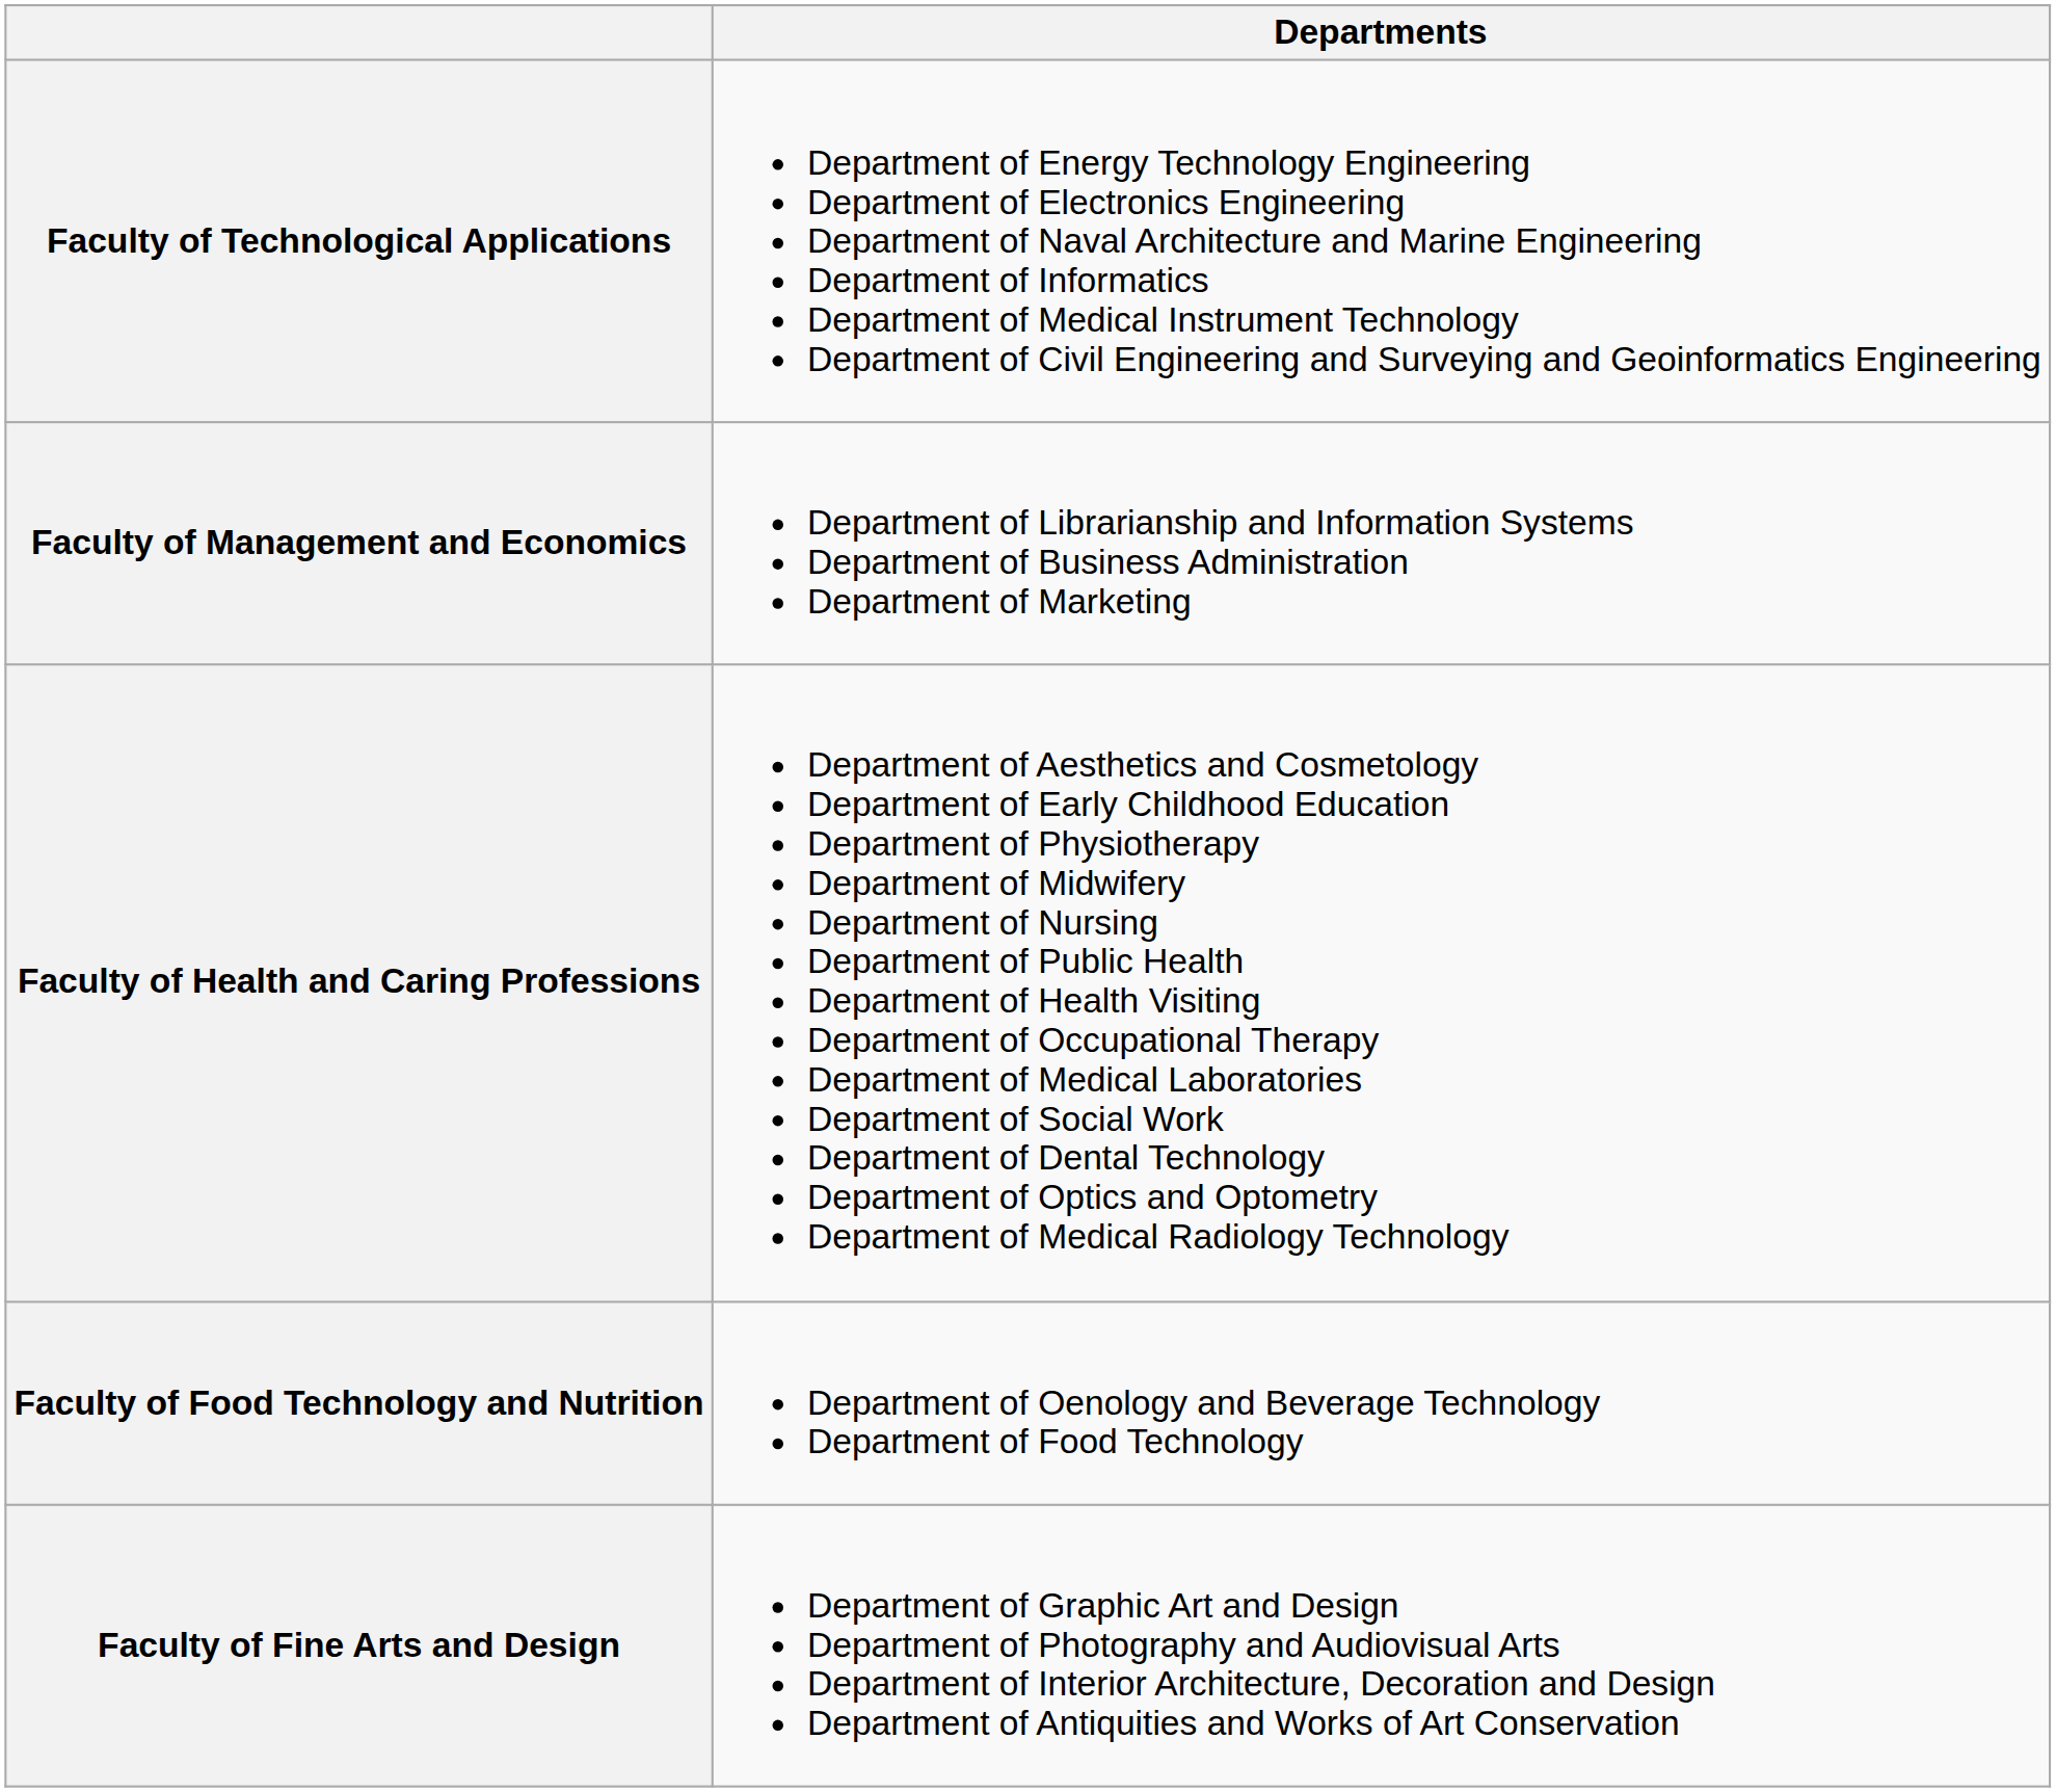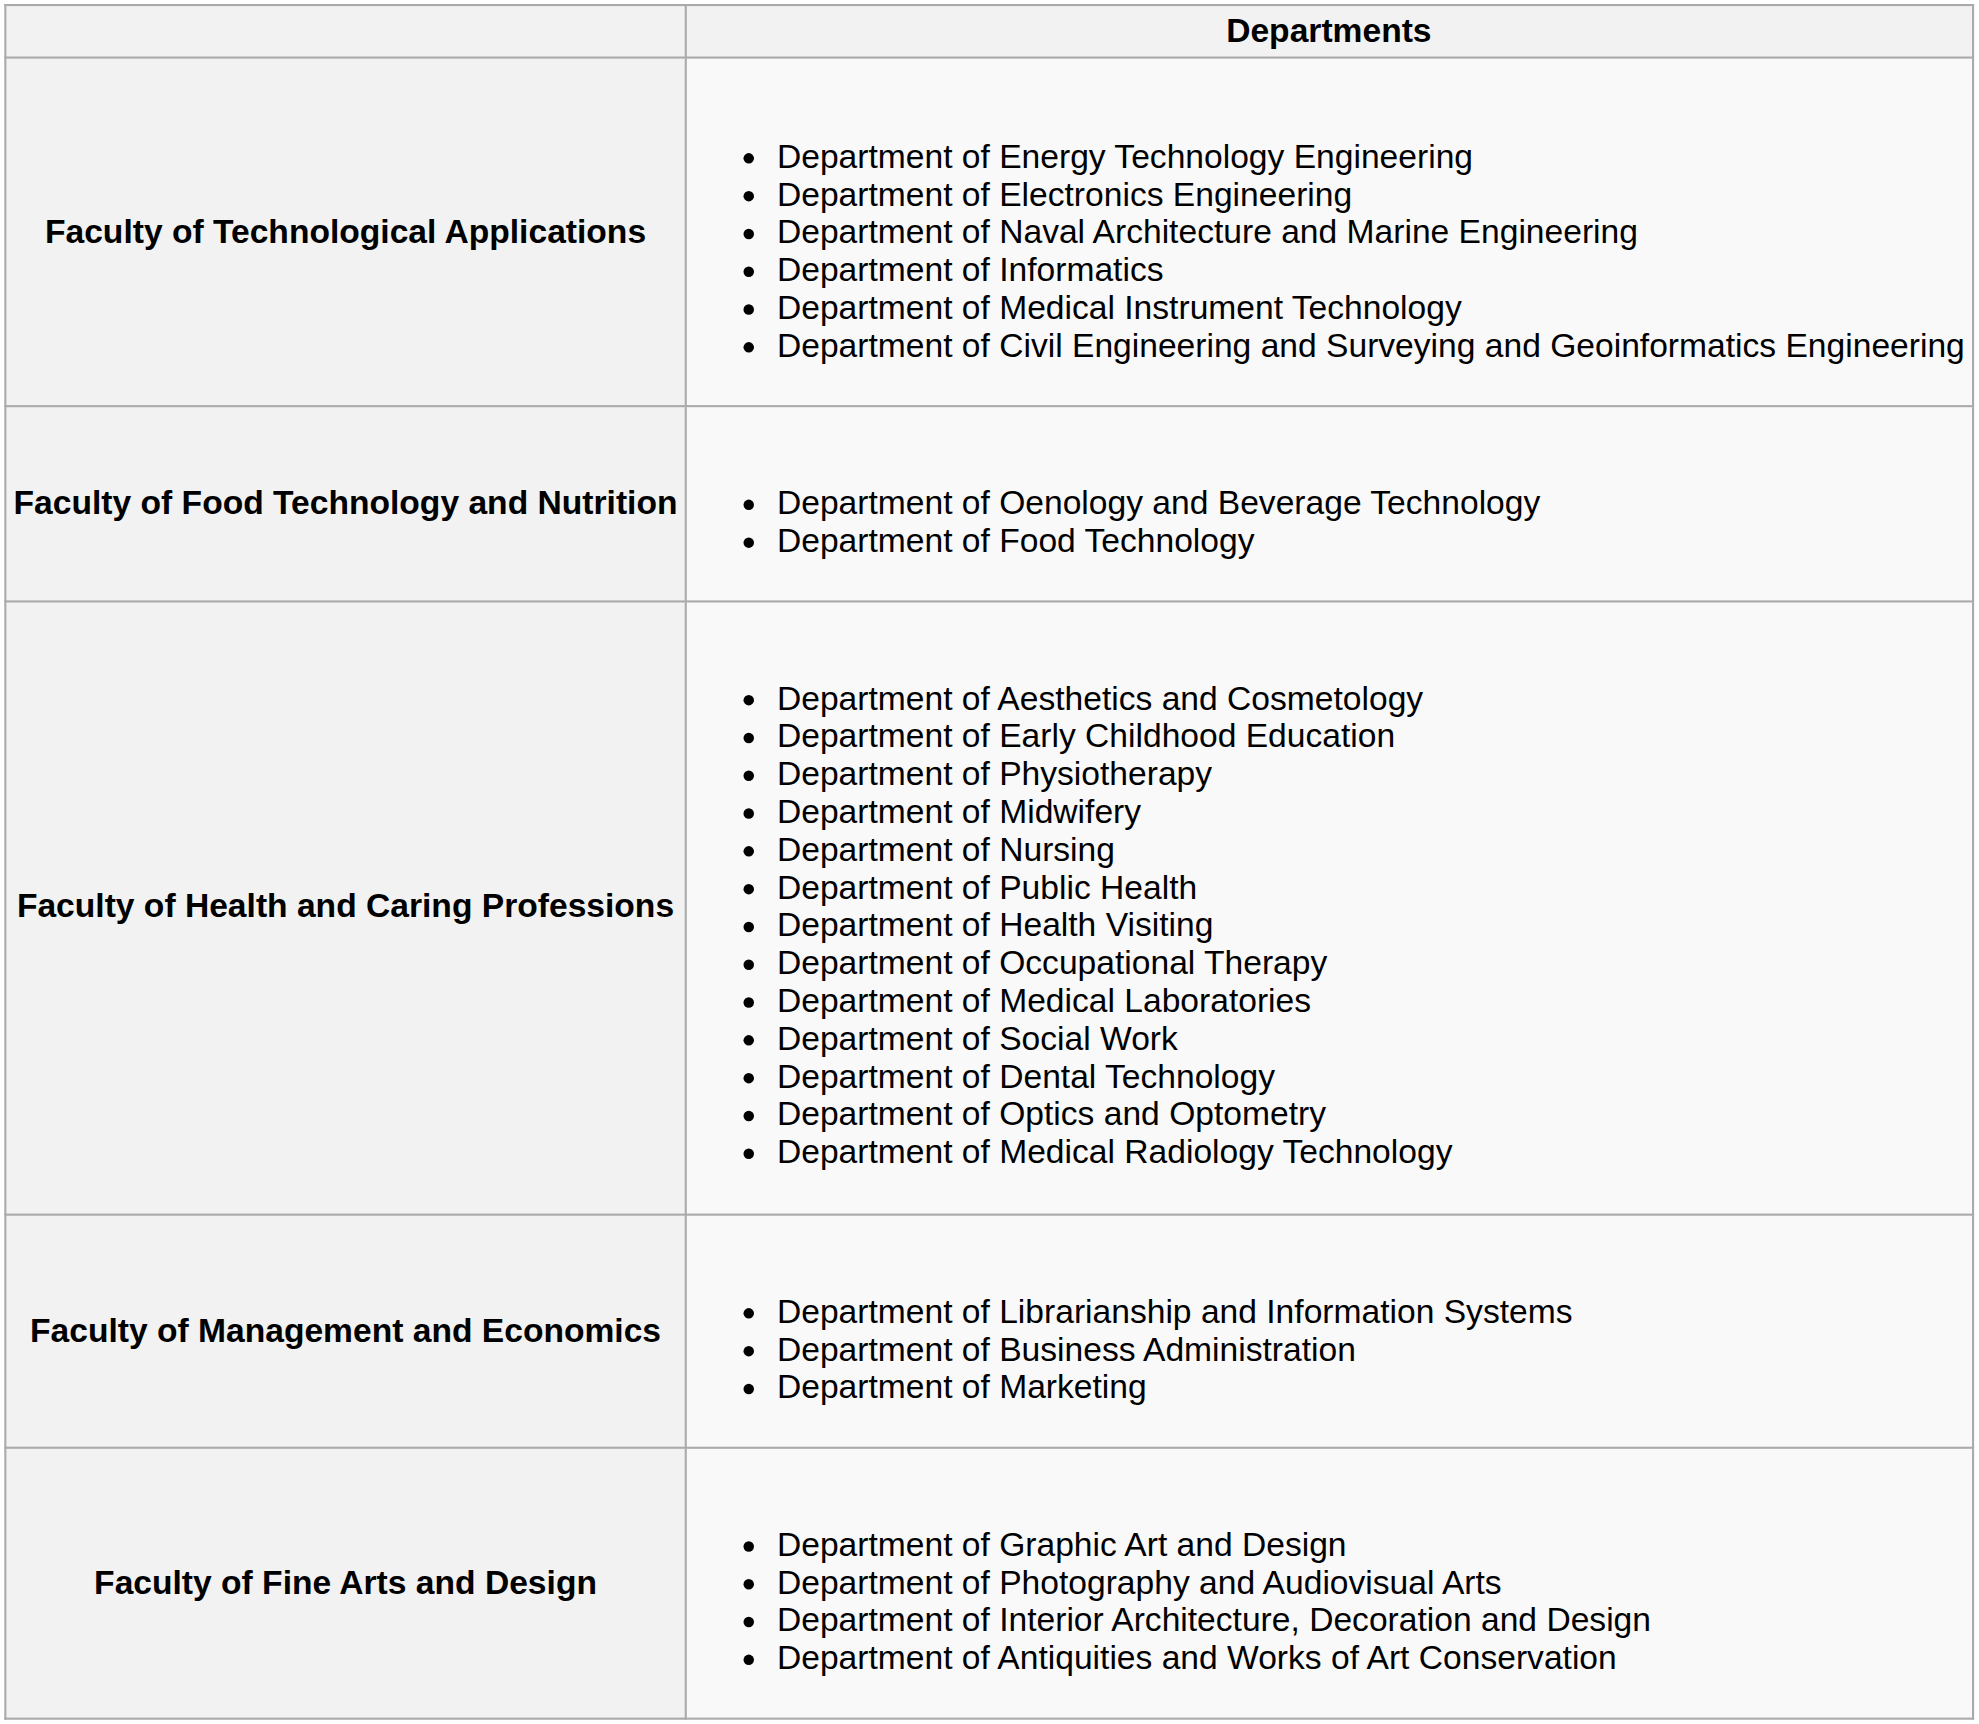rows swapped: Faculty of Food Technology and Nutrition <-> Faculty of Management and Economics
